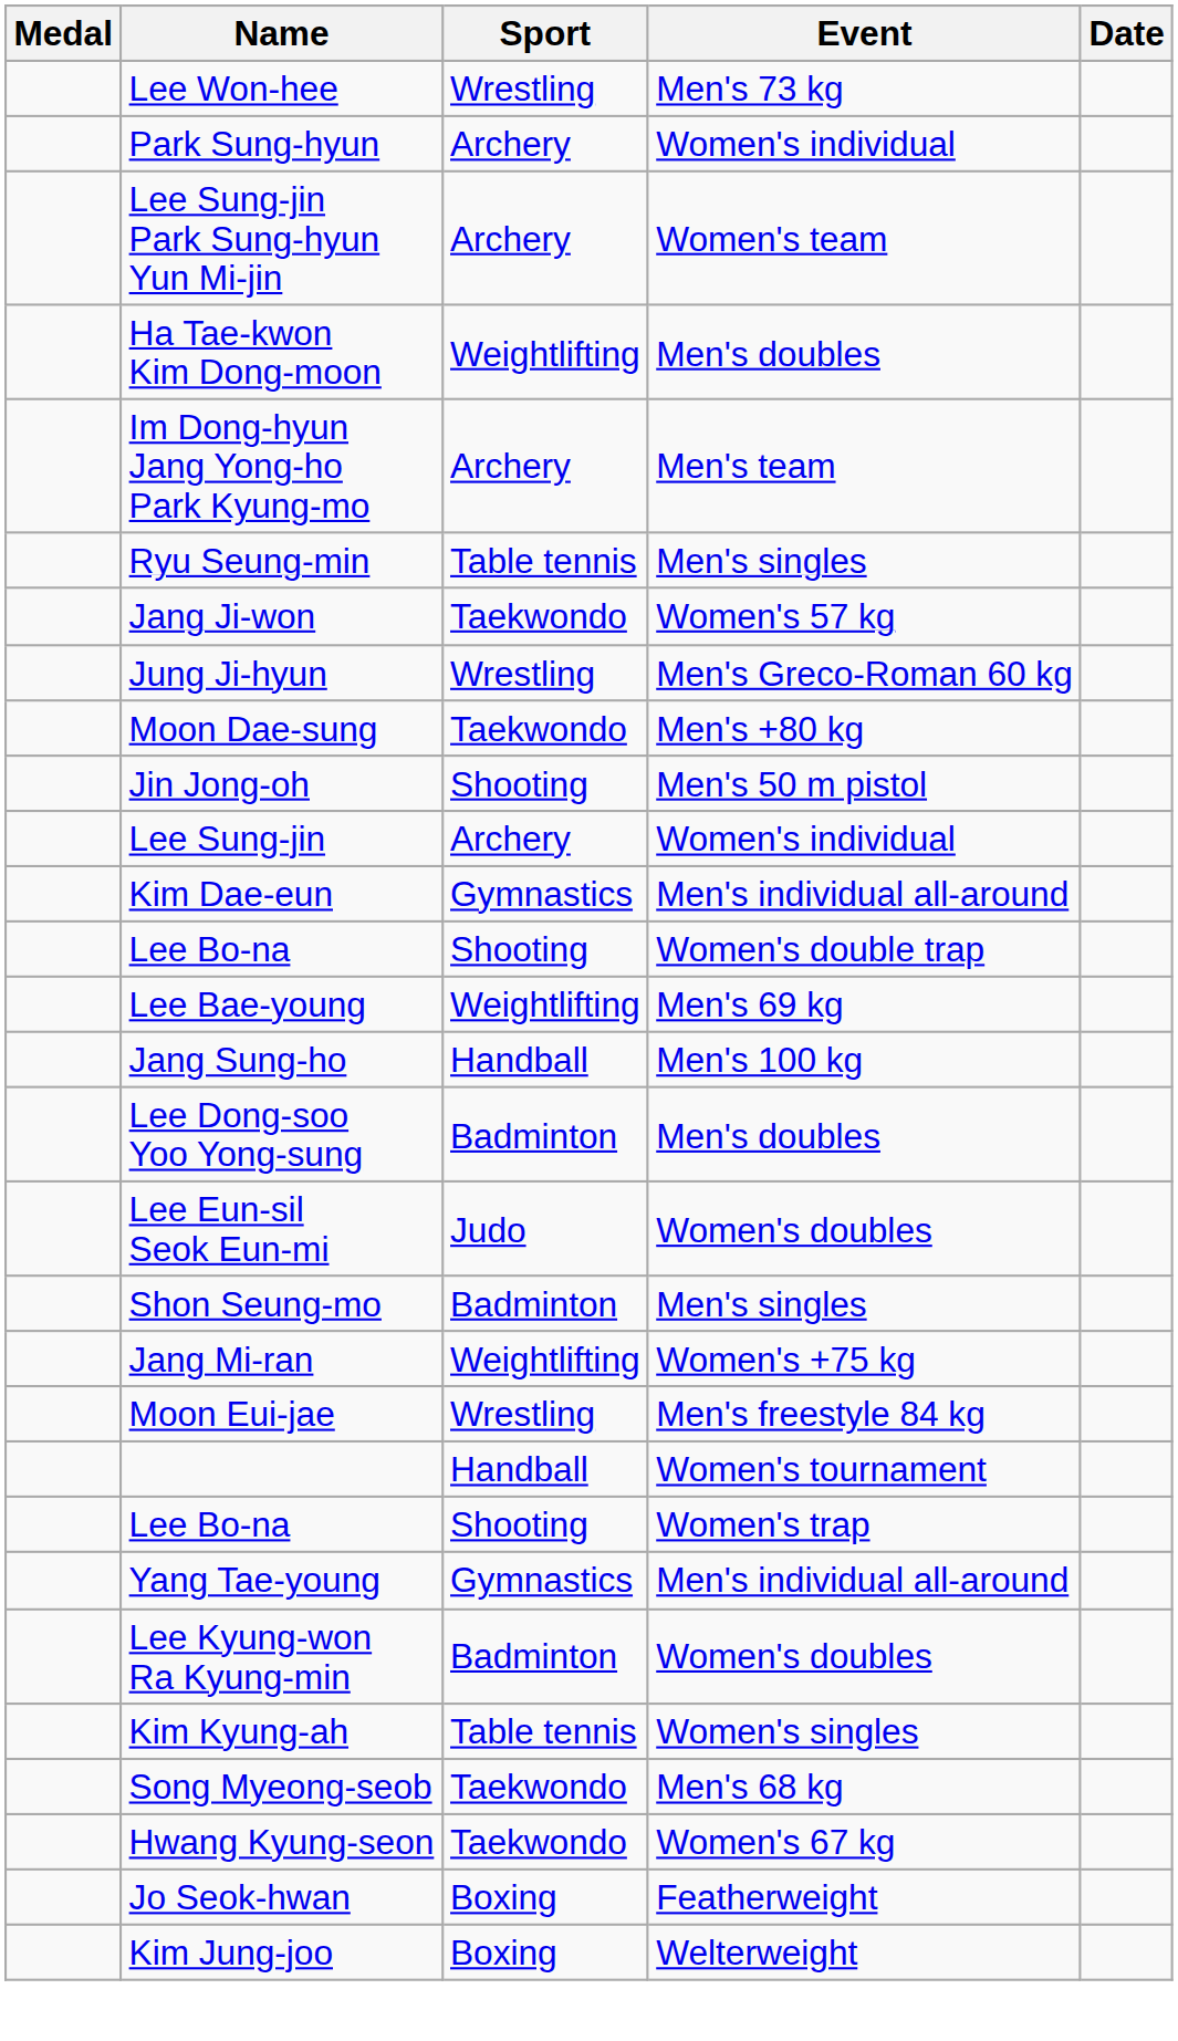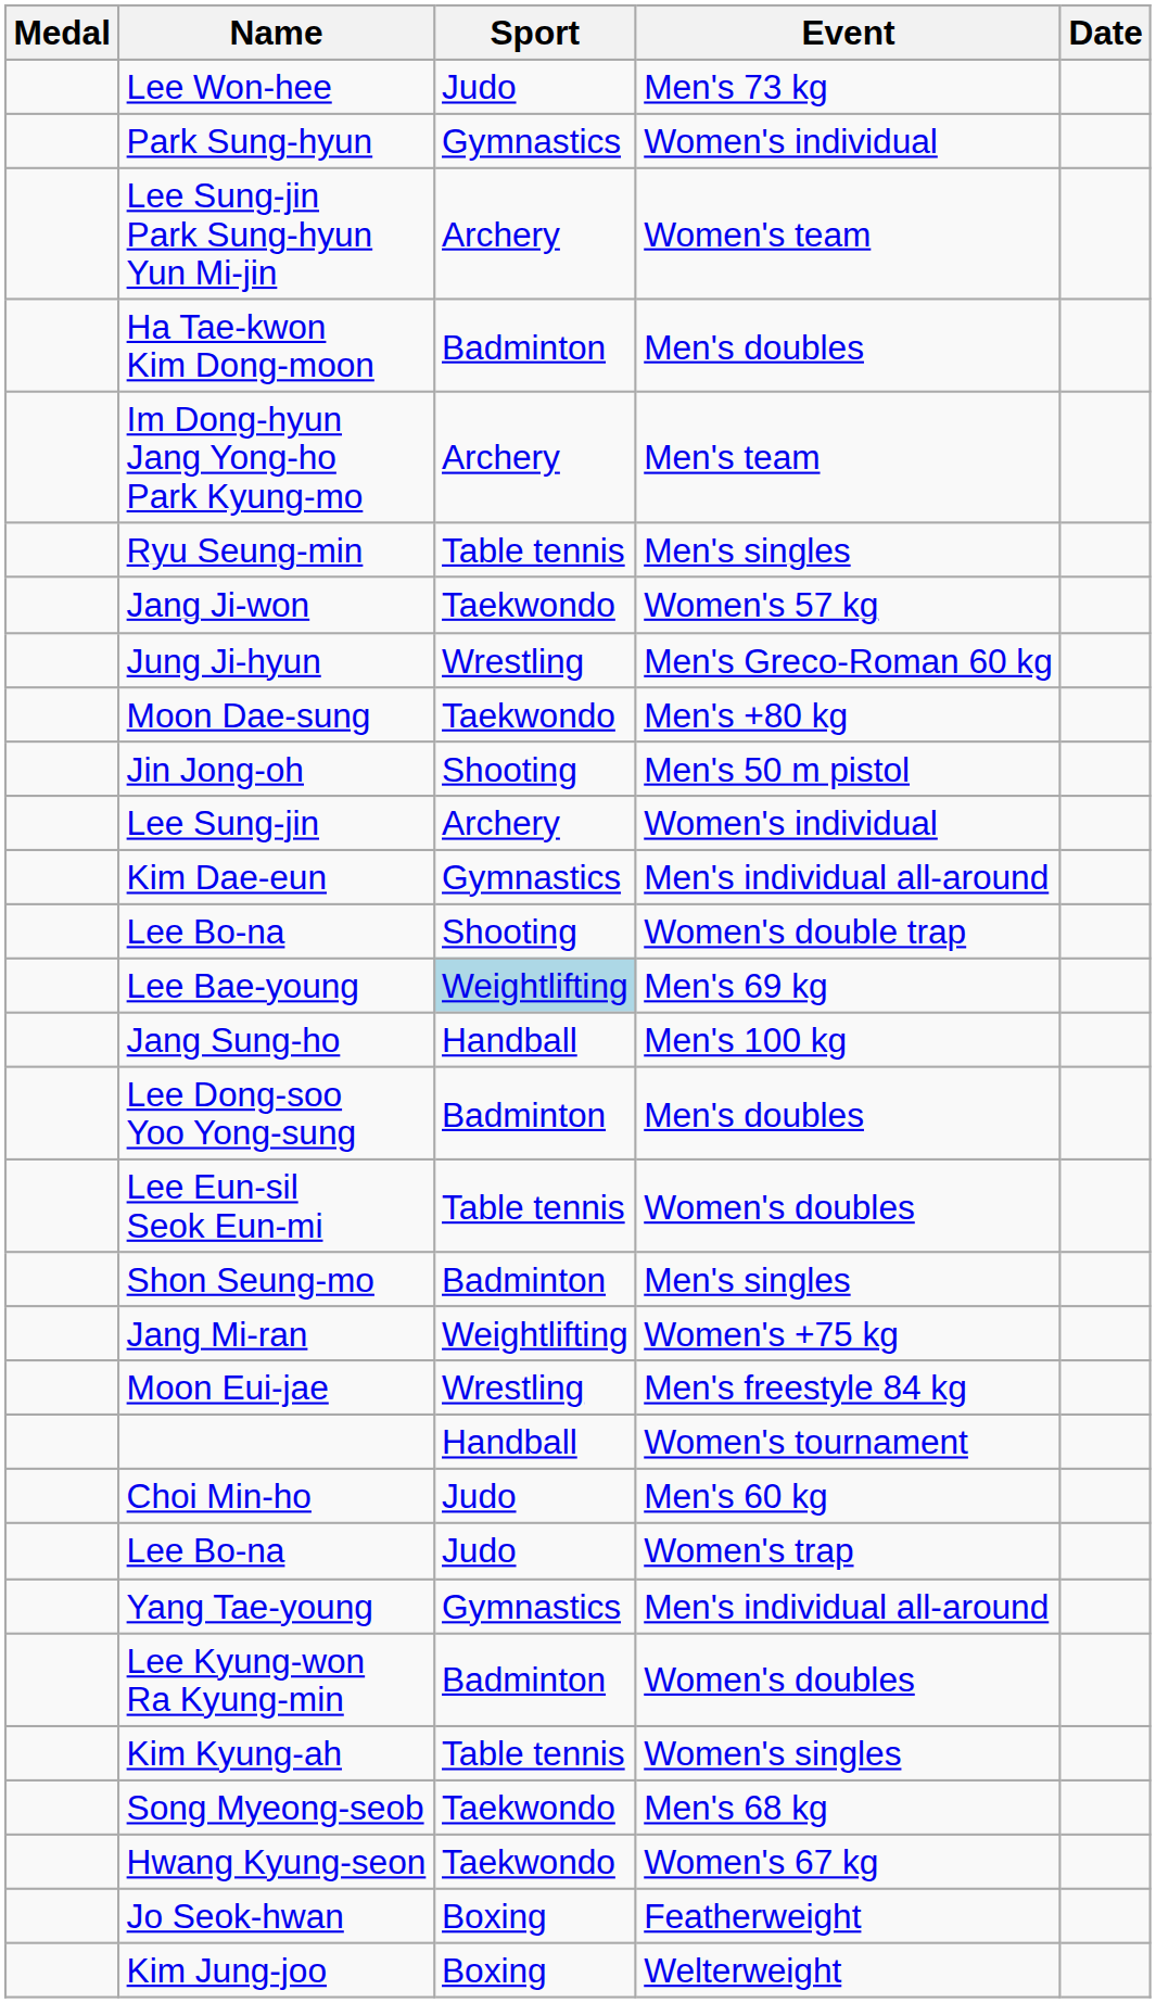Lee Won-hee | Sport: Wrestling -> Judo
Park Sung-hyun | Sport: Archery -> Gymnastics
Ha Tae-kwon Kim Dong-moon | Sport: Weightlifting -> Badminton
Lee Bae-young | Sport: no background -> lightblue background
Lee Eun-sil Seok Eun-mi | Sport: Judo -> Table tennis
+ row: Choi Min-ho | Judo | Men's 60 kg
Lee Bo-na / Women's trap | Sport: Shooting -> Judo
